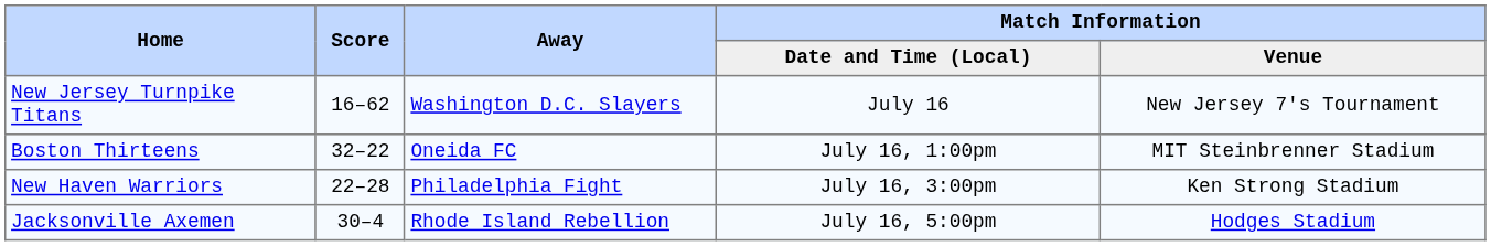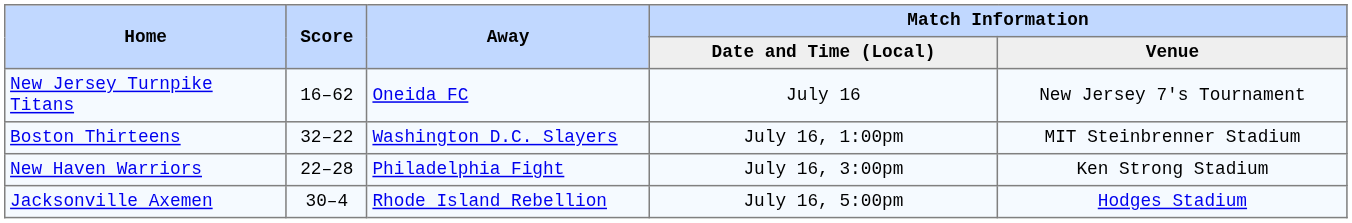New Jersey Turnpike Titans | Away: Washington D.C. Slayers -> Oneida FC
Boston Thirteens | Away: Oneida FC -> Washington D.C. Slayers
